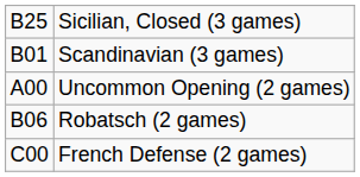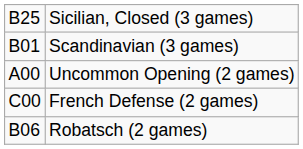rows swapped: French Defense (2 games) <-> Robatsch (2 games)
